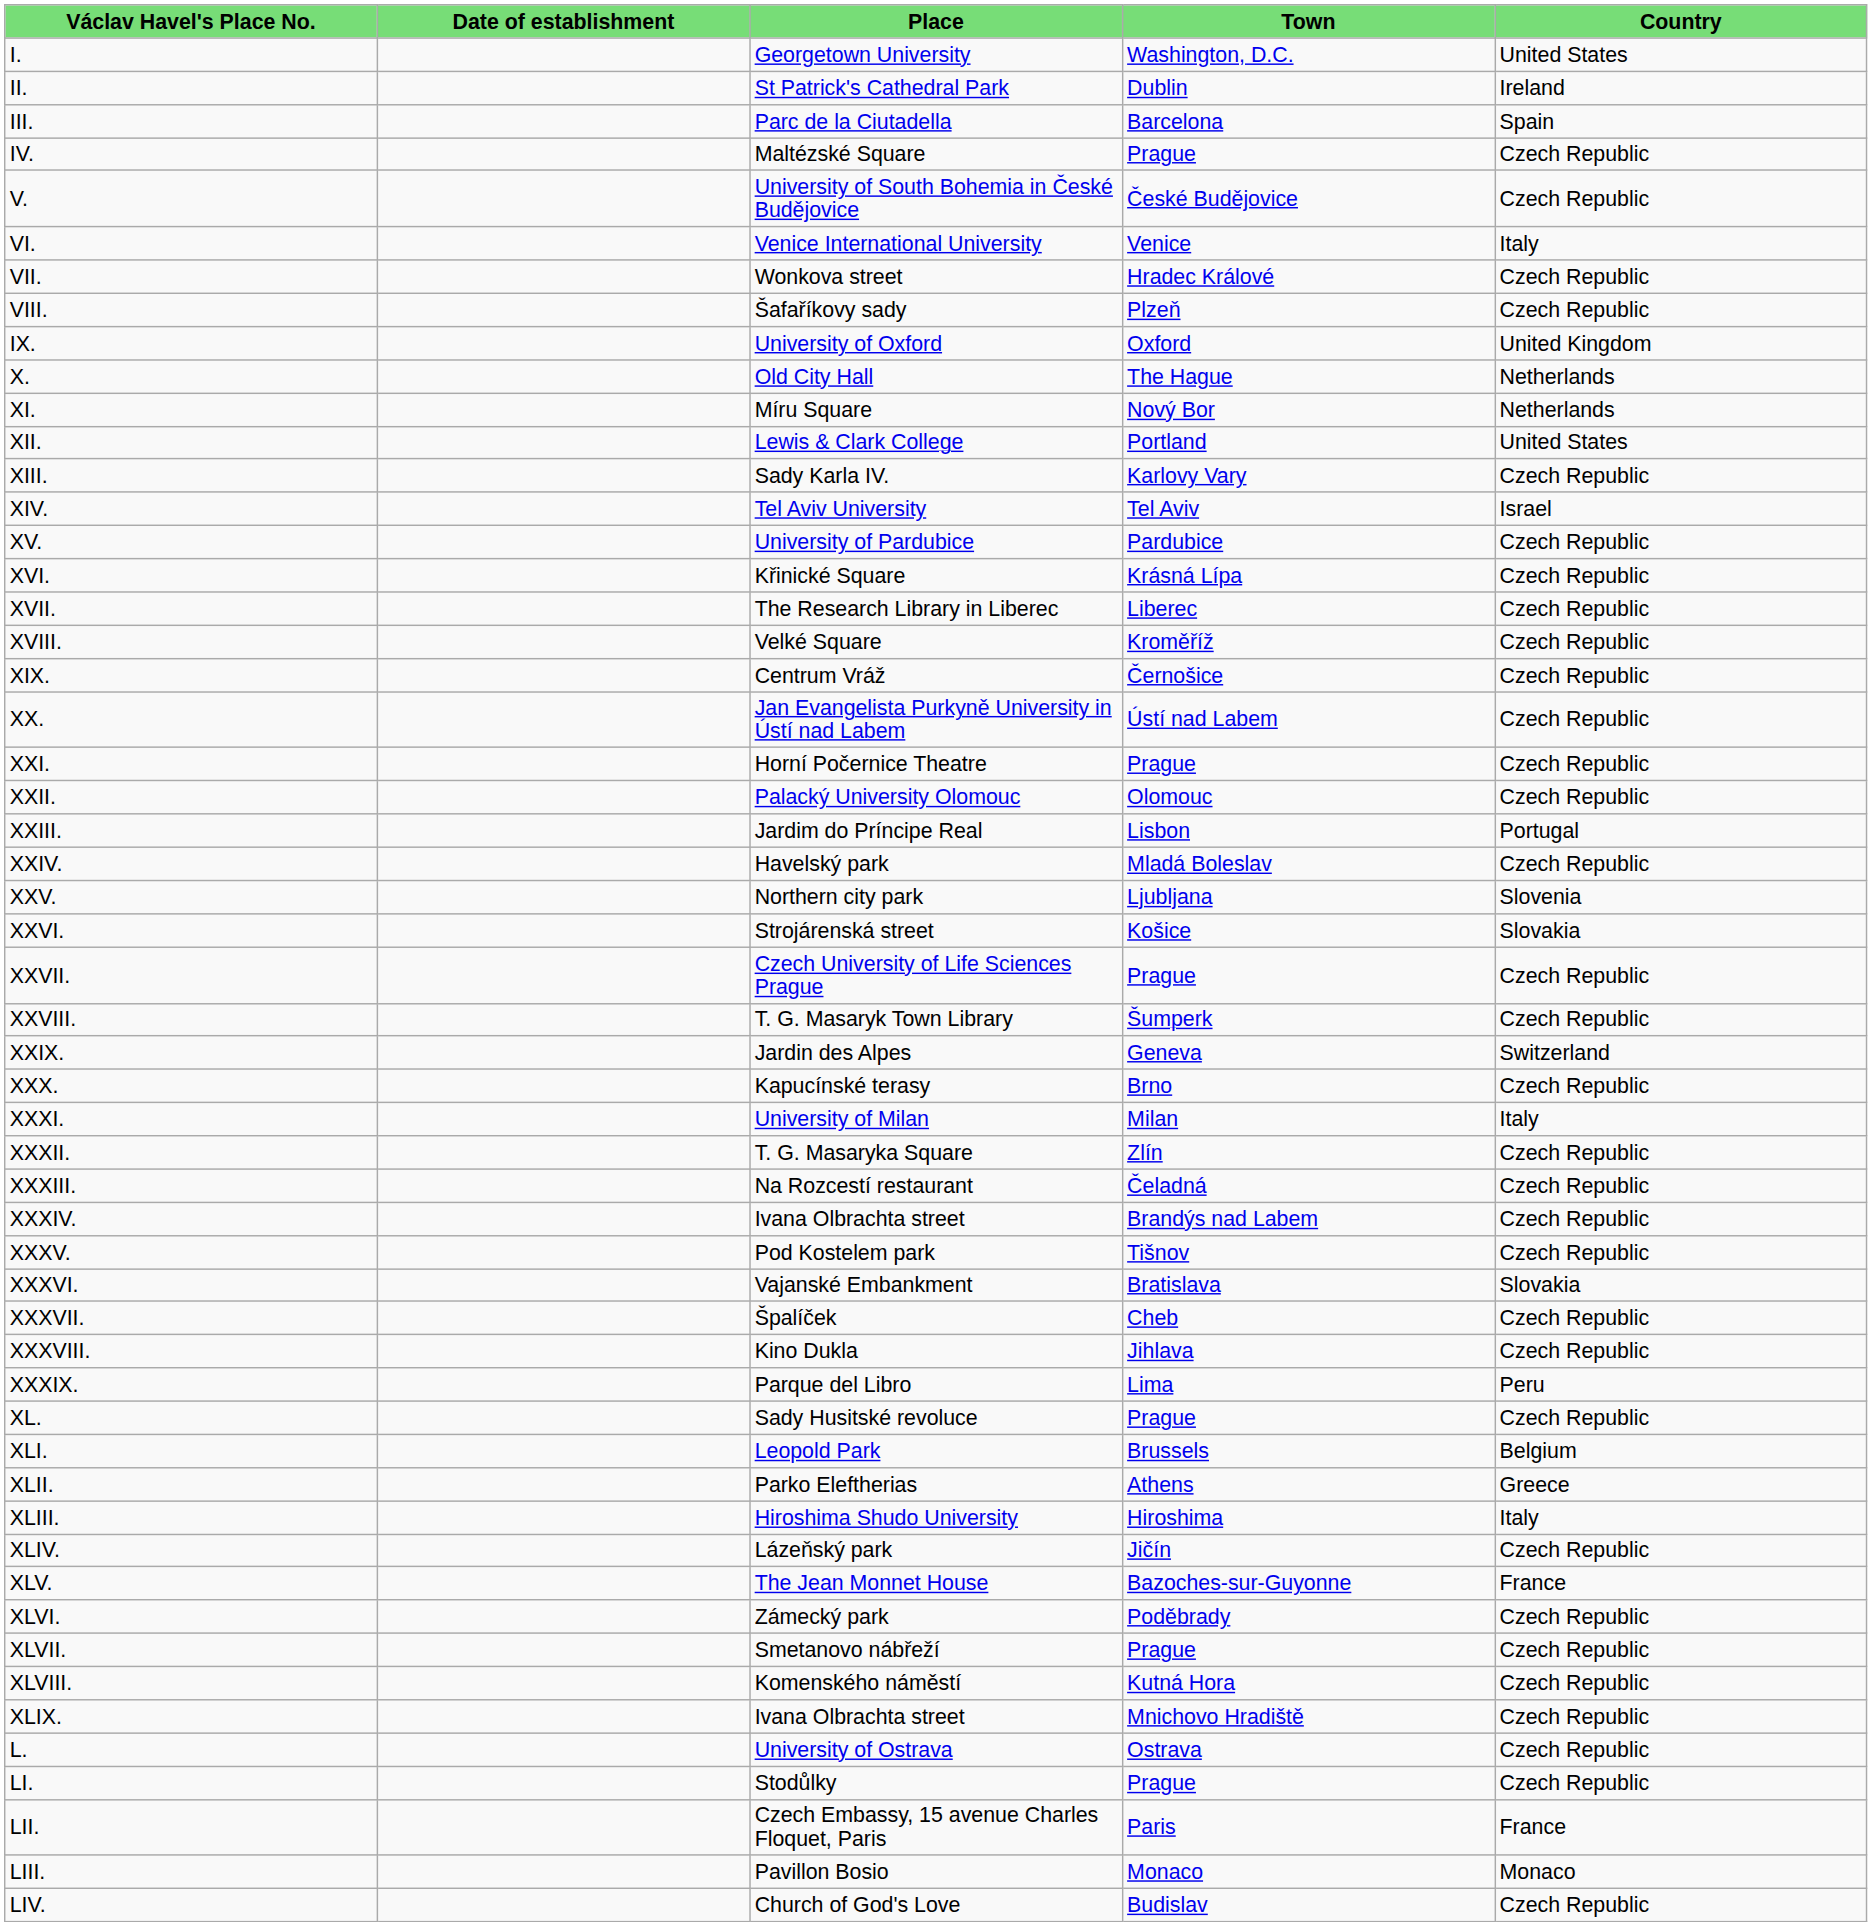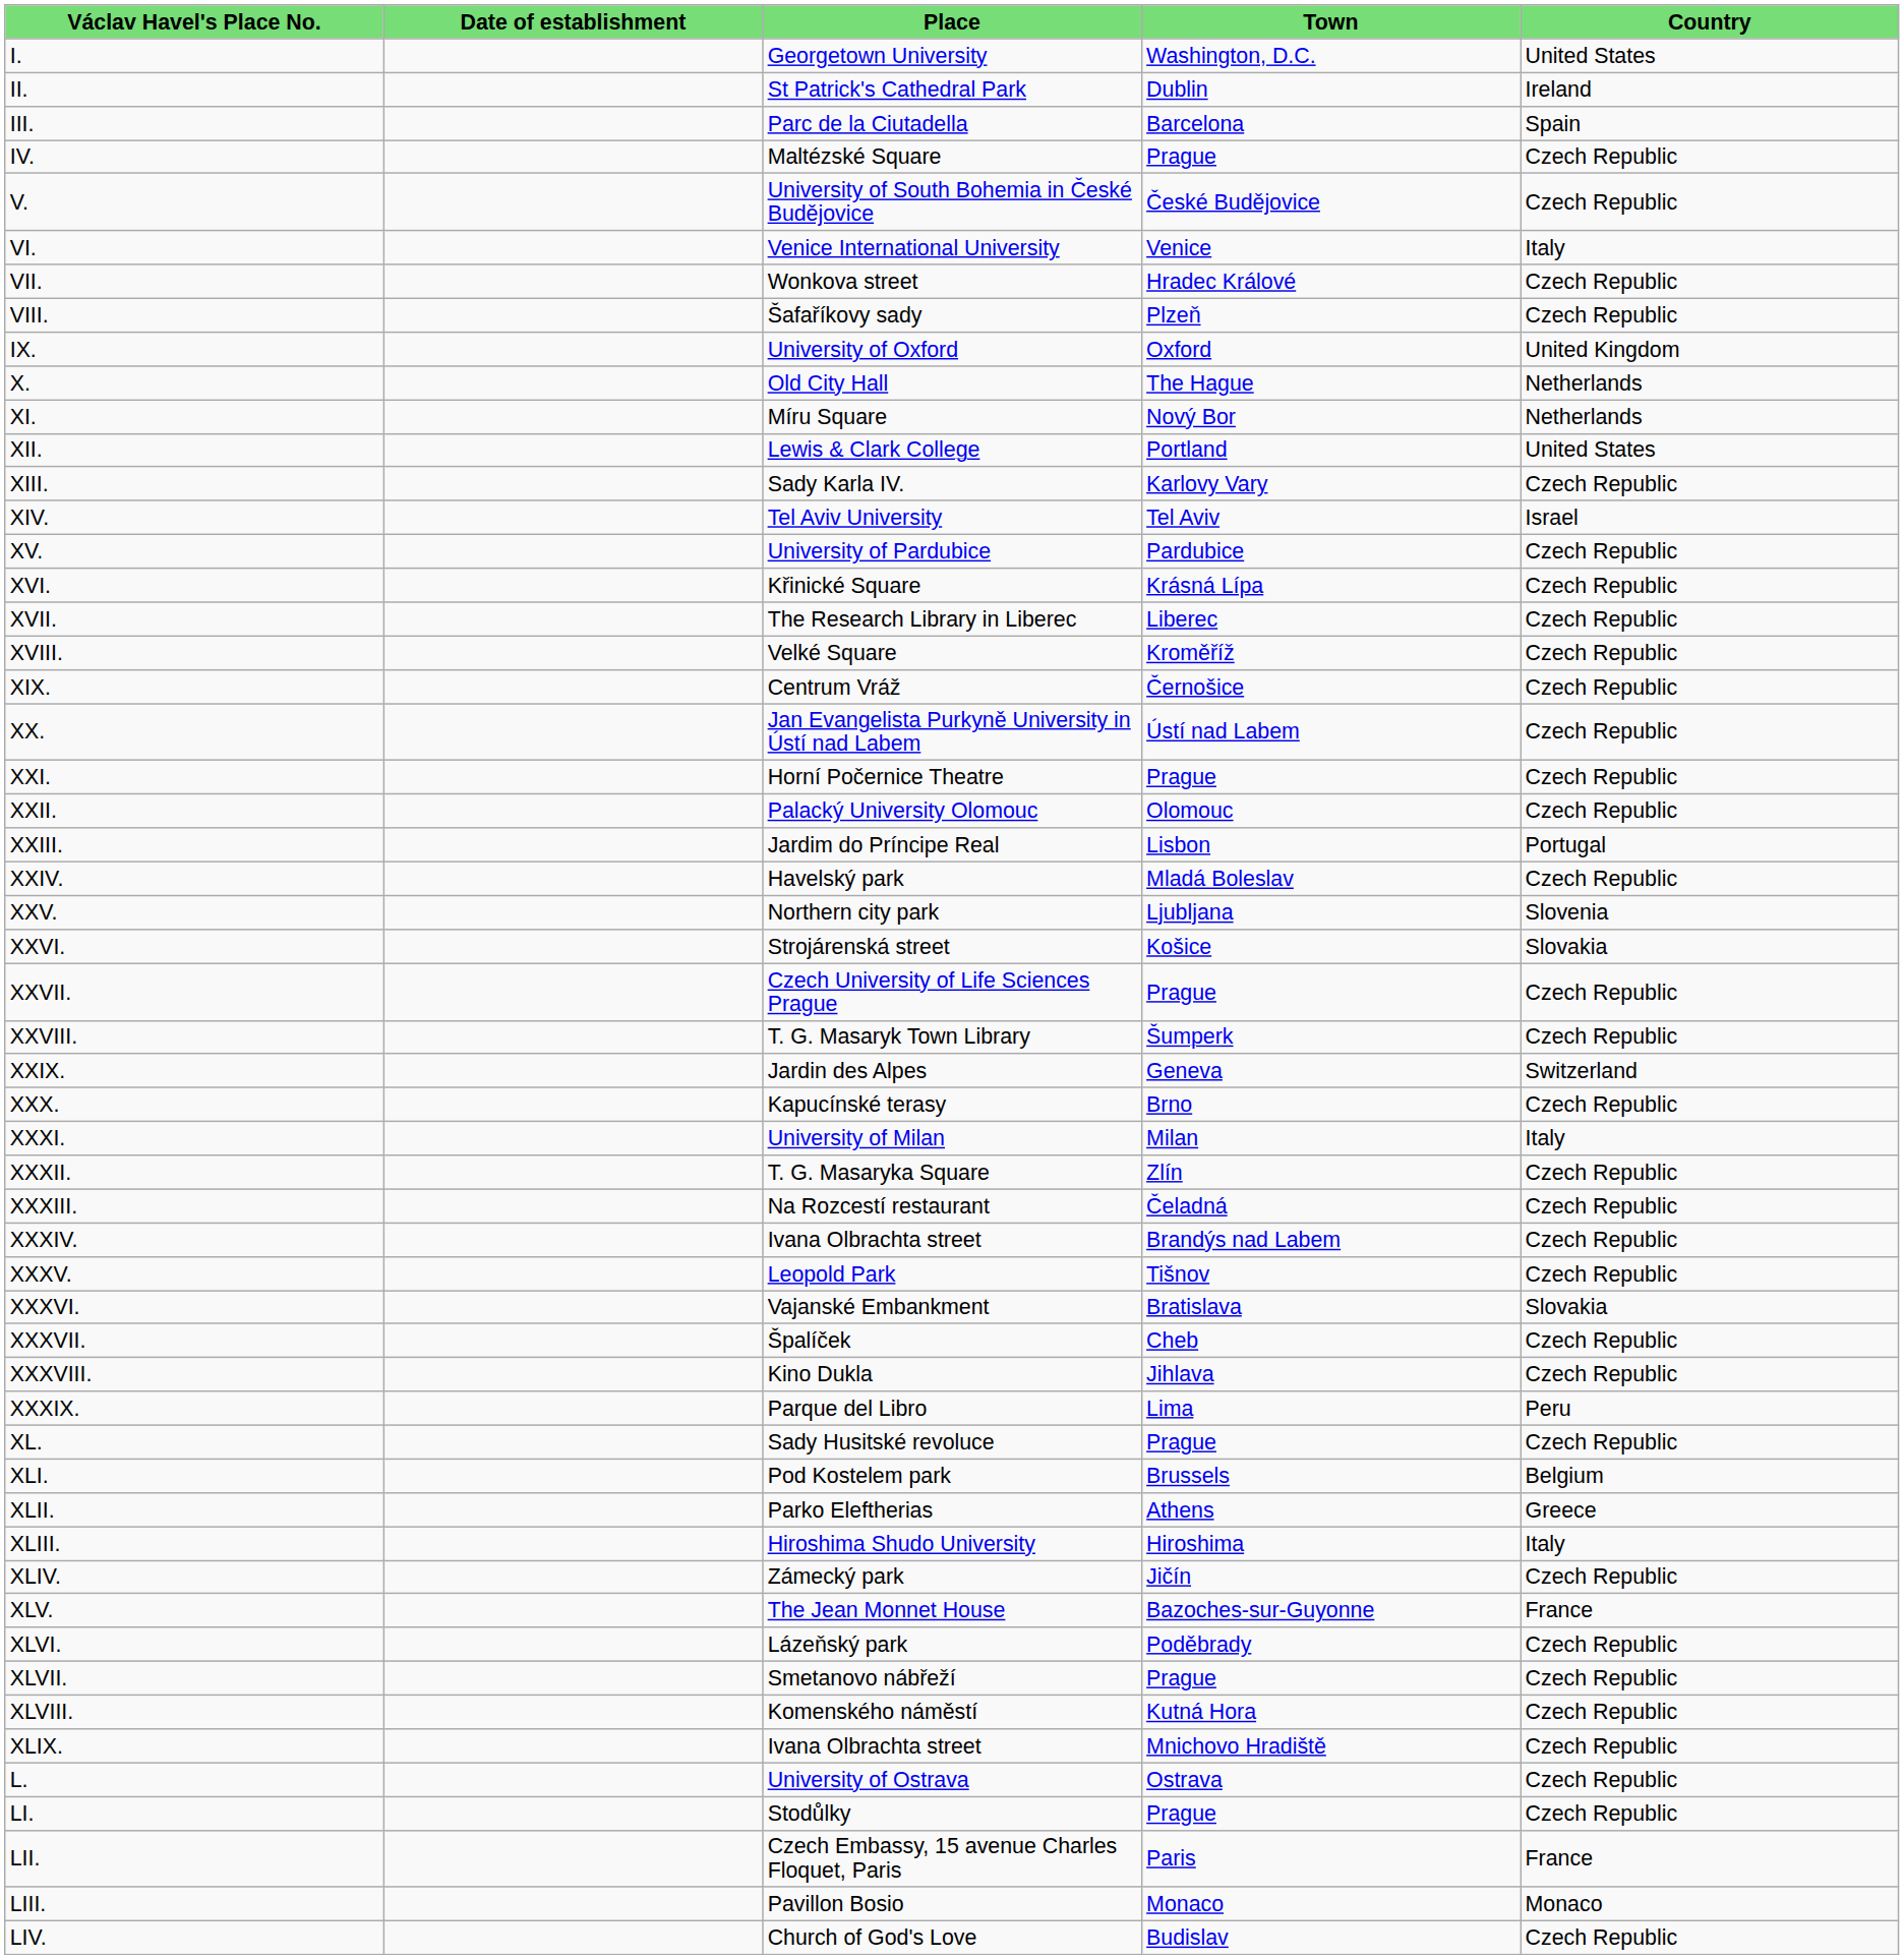XXXV. | Place: Pod Kostelem park -> Leopold Park
XLI. | Place: Leopold Park -> Pod Kostelem park
XLIV. | Place: Lázeňský park -> Zámecký park
XLVI. | Place: Zámecký park -> Lázeňský park
